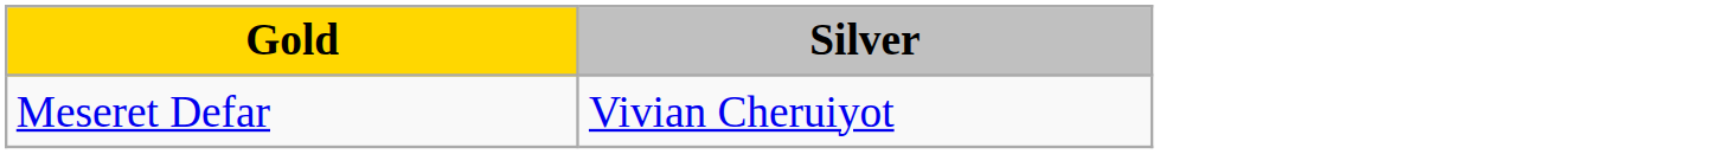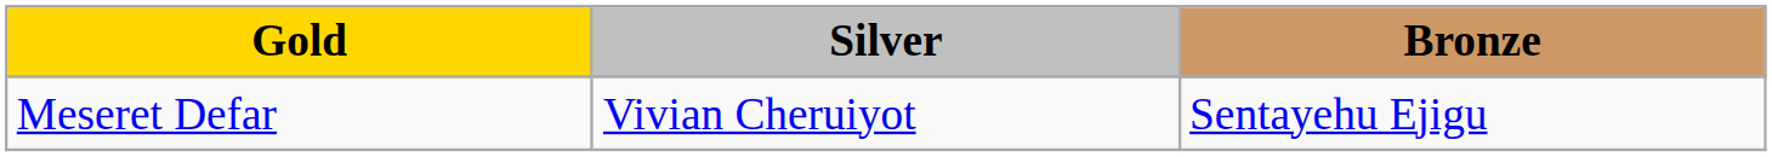+ column: Bronze | Sentayehu Ejigu
